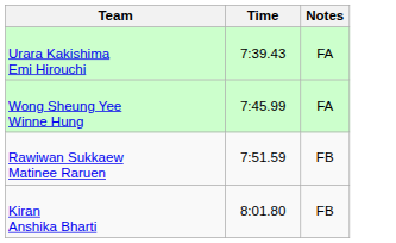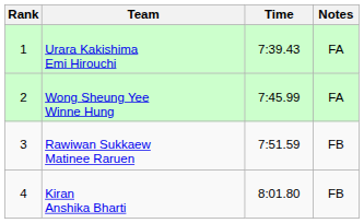+ column: Rank | 1 | 2 | 3 | 4
